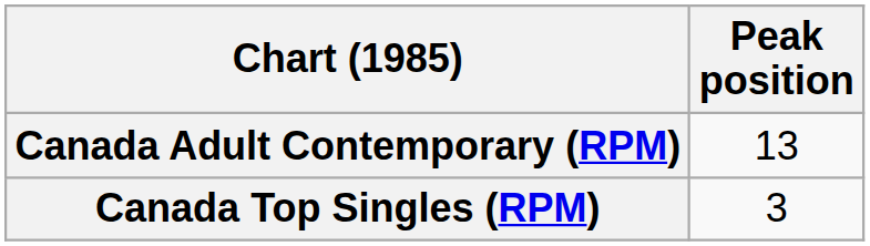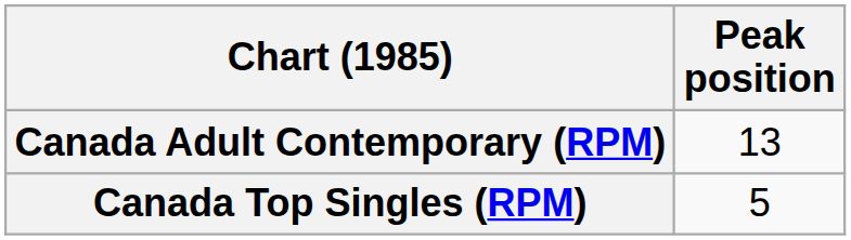Canada Top Singles (RPM) | Peak position: 3 -> 5
